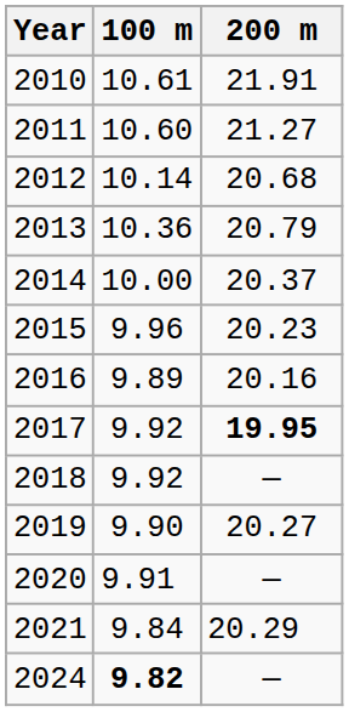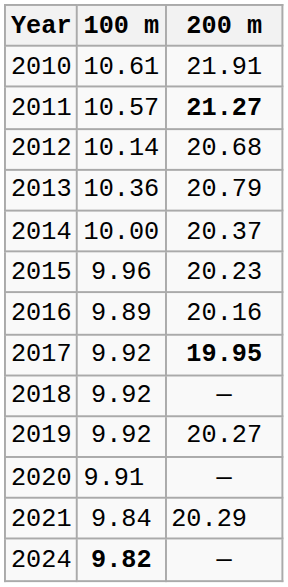2011 | 100 m: 10.60 -> 10.57
2011 | 200 m: normal -> bold
2019 | 100 m: 9.90 -> 9.92
